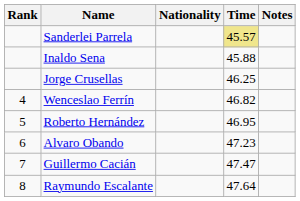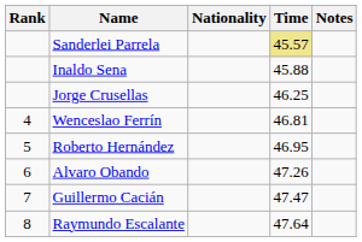Wenceslao Ferrín | Time: 46.82 -> 46.81
Alvaro Obando | Time: 47.23 -> 47.26
